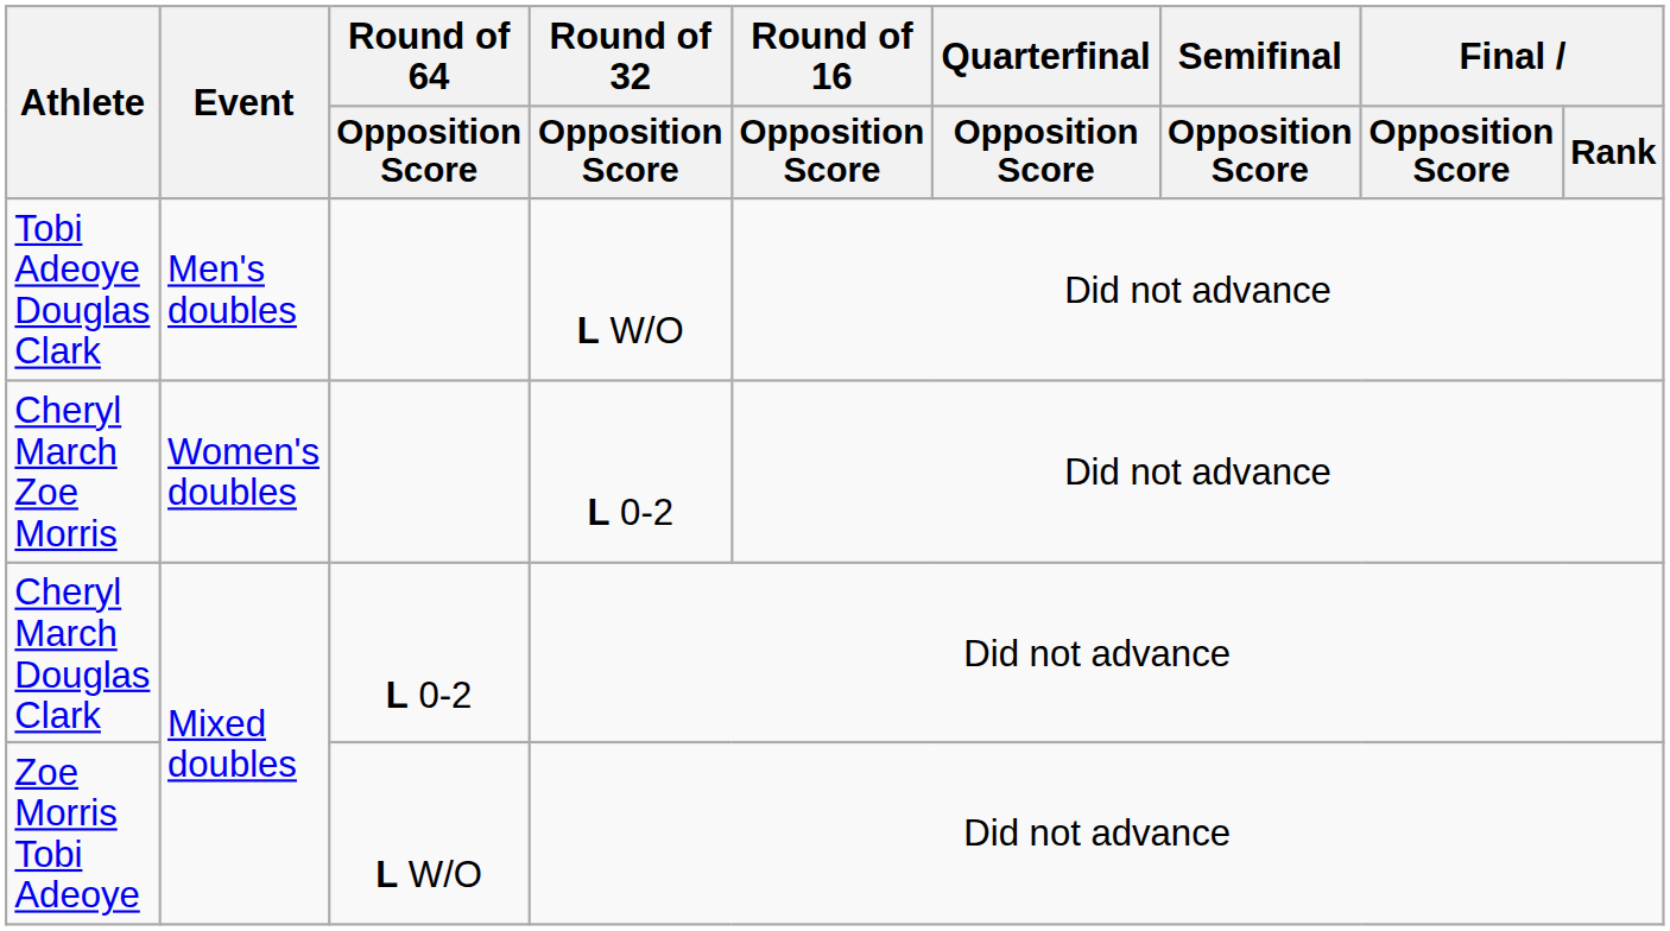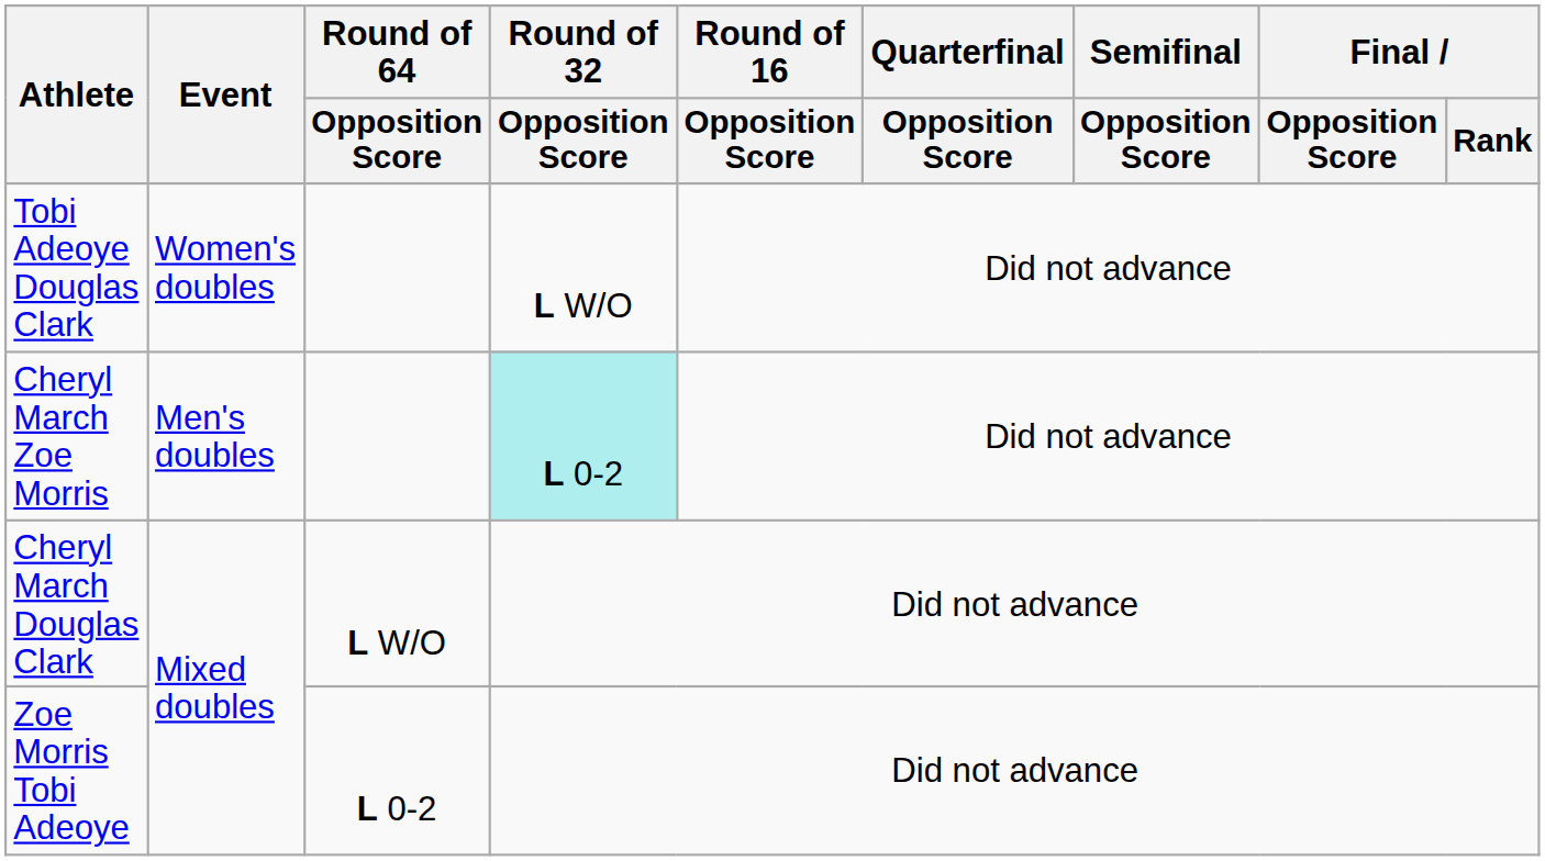Tobi Adeoye Douglas Clark | Event: Men's doubles -> Women's doubles
Cheryl March Zoe Morris | Event: Women's doubles -> Men's doubles
Cheryl March Zoe Morris | Round of 32 / Opposition Score: no background -> paleturquoise background
Cheryl March Douglas Clark | Round of 64 / Opposition Score: L 0-2 -> L W/O
Zoe Morris Tobi Adeoye | Round of 64 / Opposition Score: L W/O -> L 0-2
